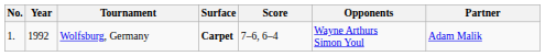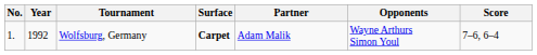columns swapped: Partner <-> Score
